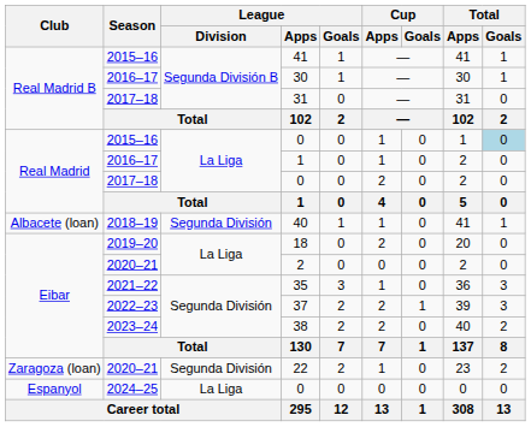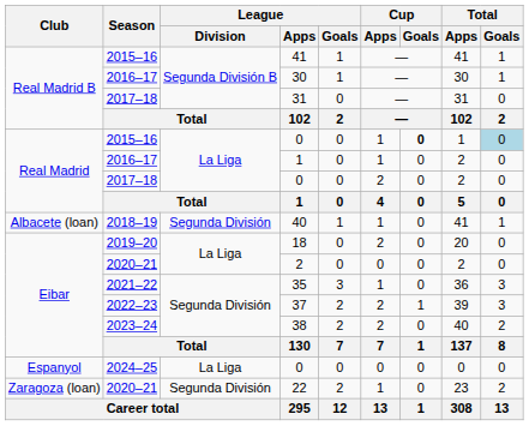2015–16 / 0 | Cup / Goals: normal -> bold
rows swapped: 22 <-> 2024–25 / 0
